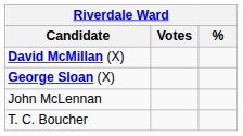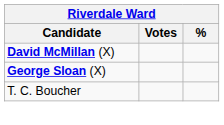- row: John McLennan
